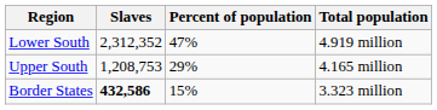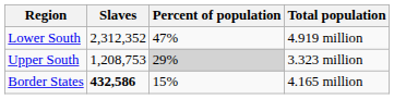Upper South | Percent of population: no background -> lightgrey background
Upper South | Total population: 4.165 million -> 3.323 million
Border States | Total population: 3.323 million -> 4.165 million
